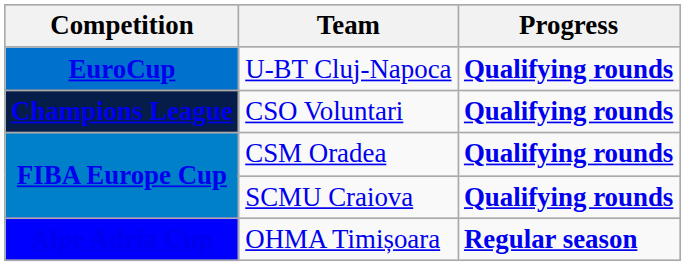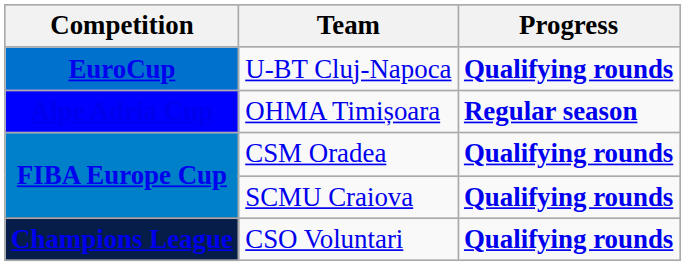rows swapped: CSO Voluntari <-> OHMA Timișoara
